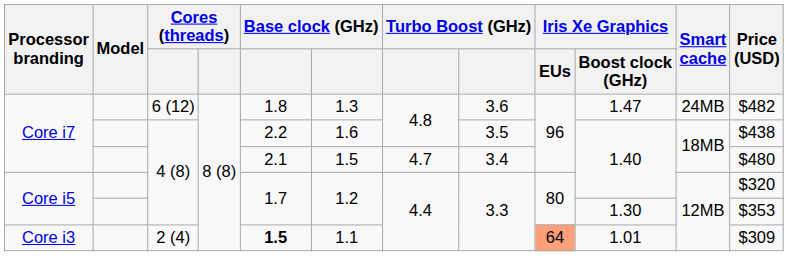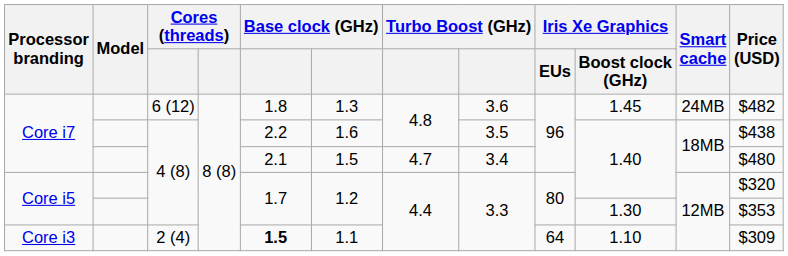Core i7 / 6 (12) | Iris Xe Graphics / Boost clock (GHz): 1.47 -> 1.45
Core i3 | Iris Xe Graphics / EUs: lightsalmon background -> no background
Core i3 | Iris Xe Graphics / Boost clock (GHz): 1.01 -> 1.10
